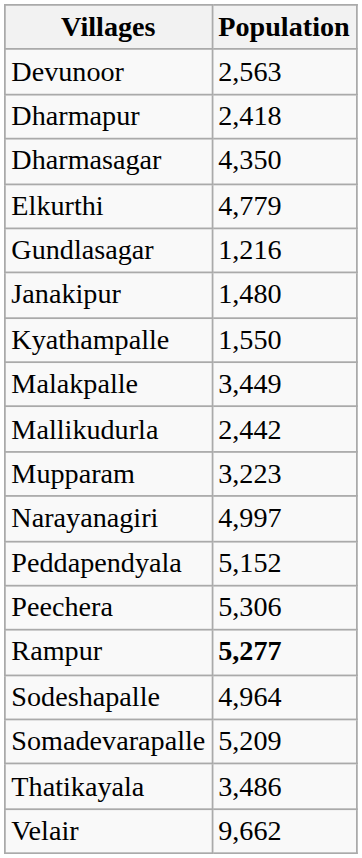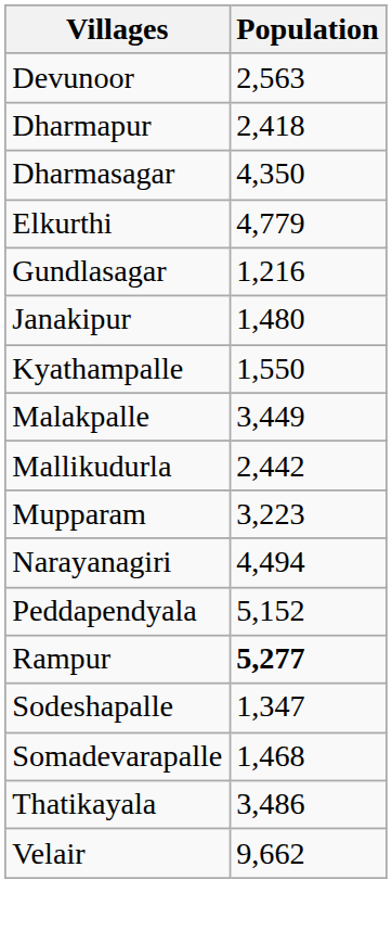Narayanagiri | Population: 4,997 -> 4,494
- row: Peechera | 5,306
Sodeshapalle | Population: 4,964 -> 1,347
Somadevarapalle | Population: 5,209 -> 1,468
